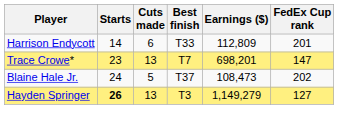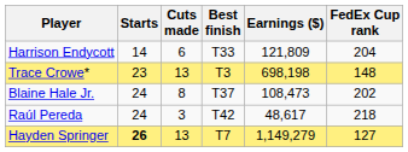Harrison Endycott | Earnings ($): 112,809 -> 121,809
Harrison Endycott | FedEx Cup rank: 201 -> 204
Trace Crowe* | Best finish: T7 -> T3
Trace Crowe* | Earnings ($): 698,201 -> 698,198
Trace Crowe* | FedEx Cup rank: 147 -> 148
Blaine Hale Jr. | Cuts made: 5 -> 8
+ row: Raúl Pereda | 24 | 3 | T42 | 48,617 | 218
Hayden Springer | Best finish: T3 -> T7
